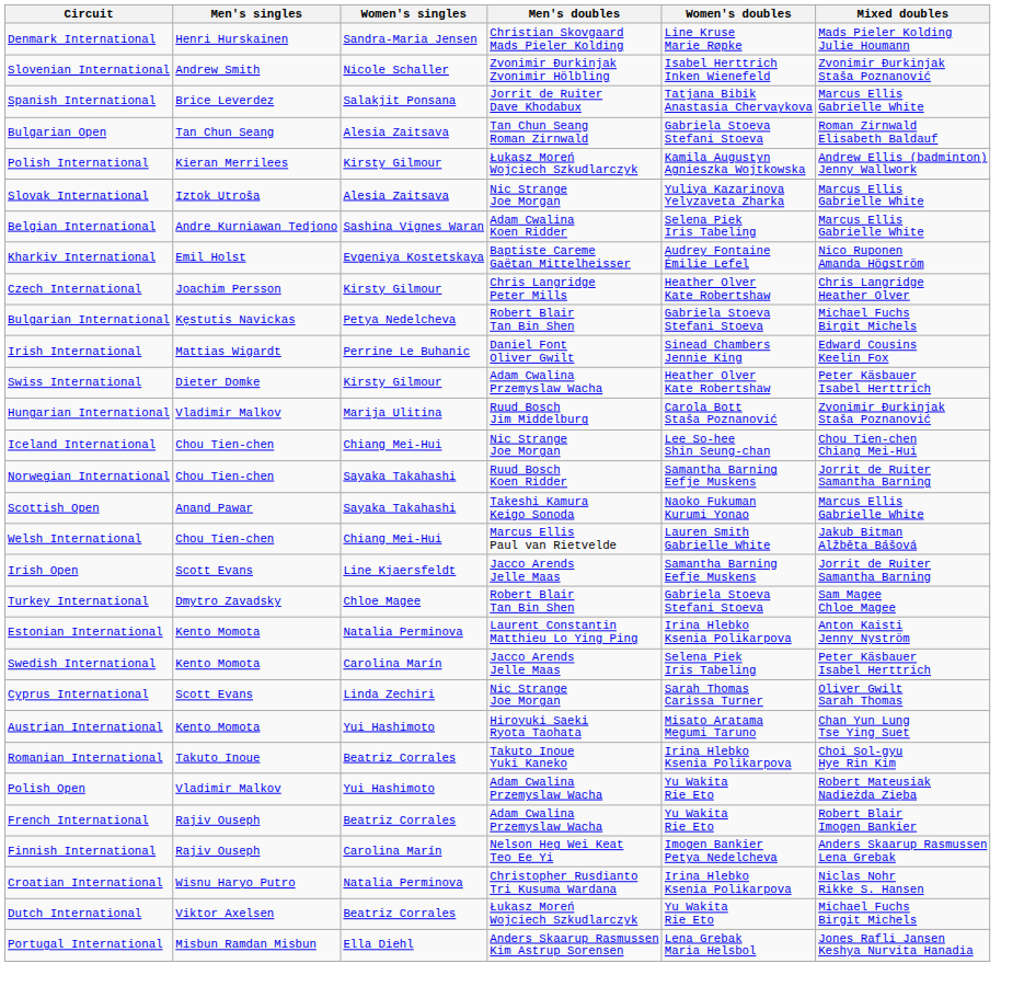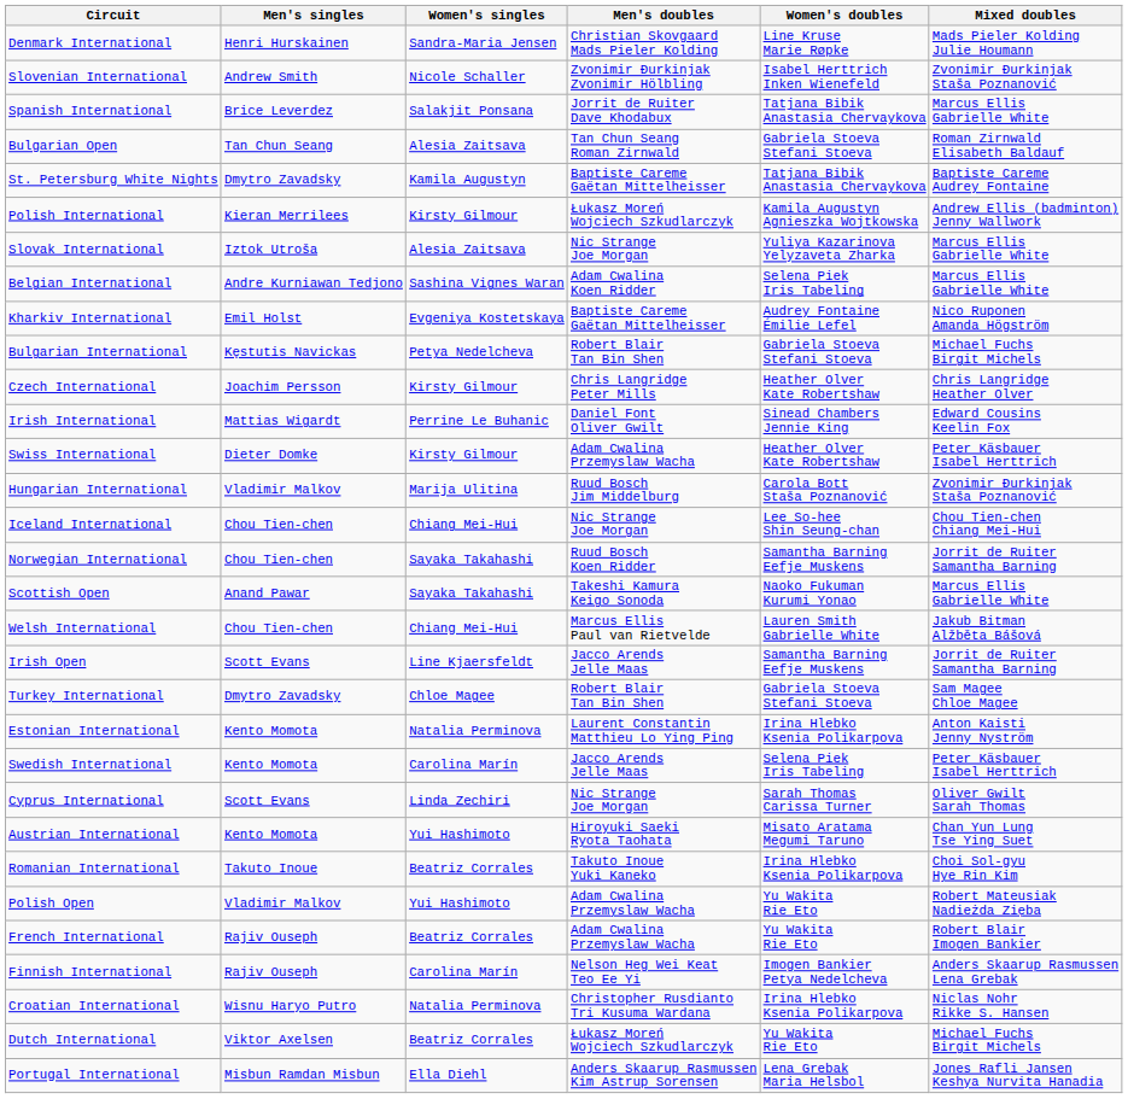+ row: St. Petersburg White Nights | Dmytro Zavadsky | Kamila Augustyn | Baptiste Careme Gaëtan Mittelheisser | Tatjana Bibik Anastasia Chervaykova | Baptiste Careme Audrey Fontaine
rows swapped: Czech International <-> Bulgarian International
